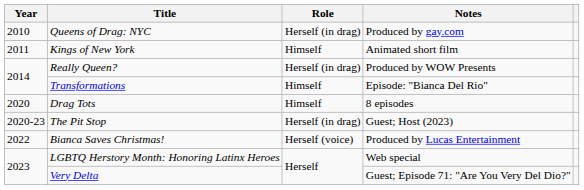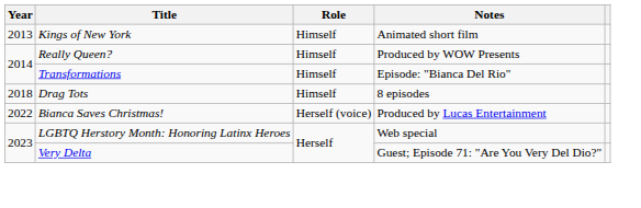- row: 2010 | Queens of Drag: NYC | Herself (in drag) | Produced by gay.com
Kings of New York | Year: 2011 -> 2013
Really Queen? | Role: Herself (in drag) -> Himself
Drag Tots | Year: 2020 -> 2018
- row: 2020-23 | The Pit Stop | Herself (in drag) | Guest; Host (2023)
